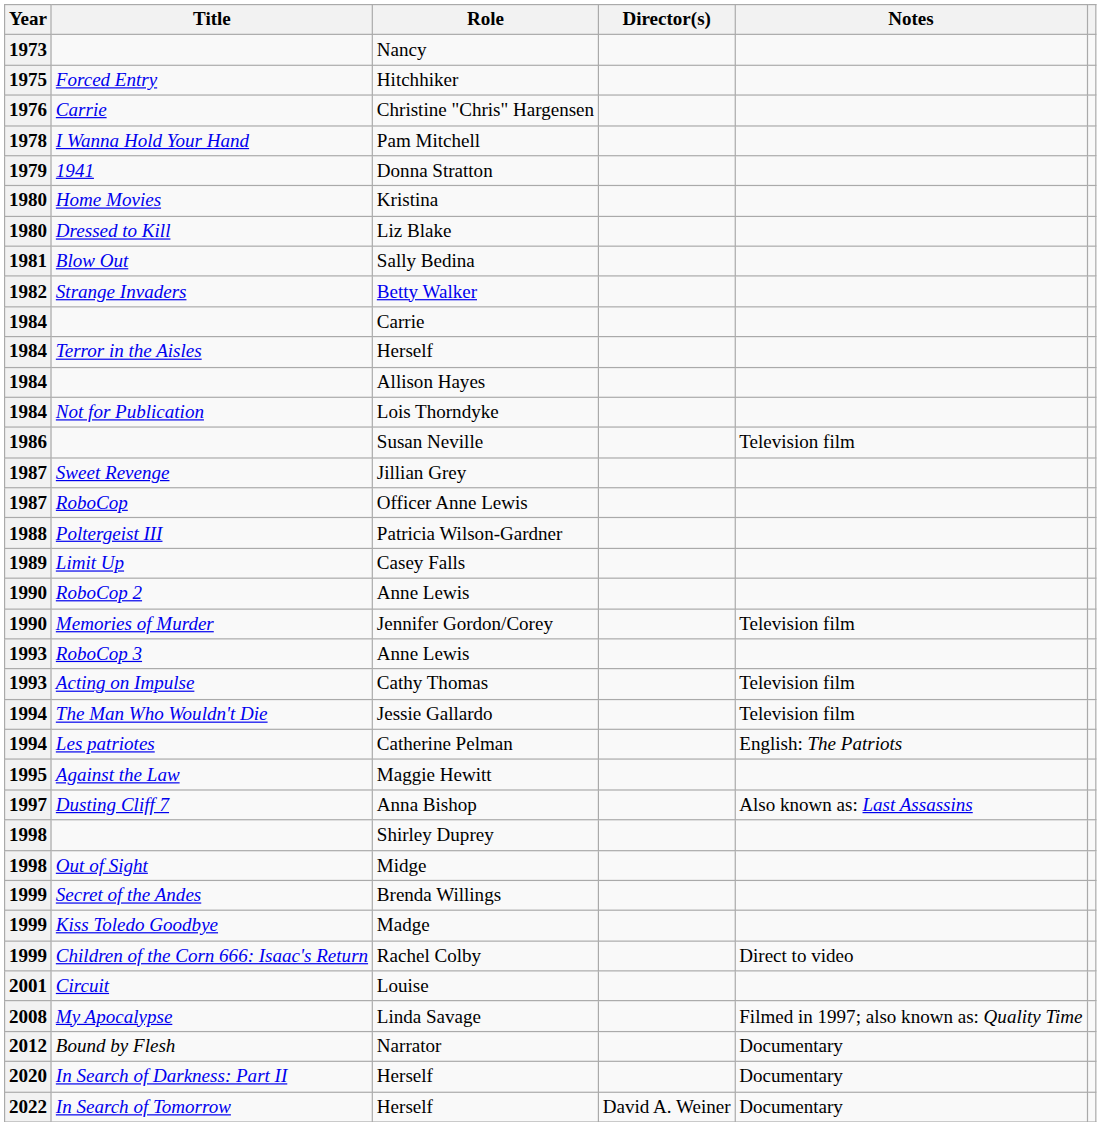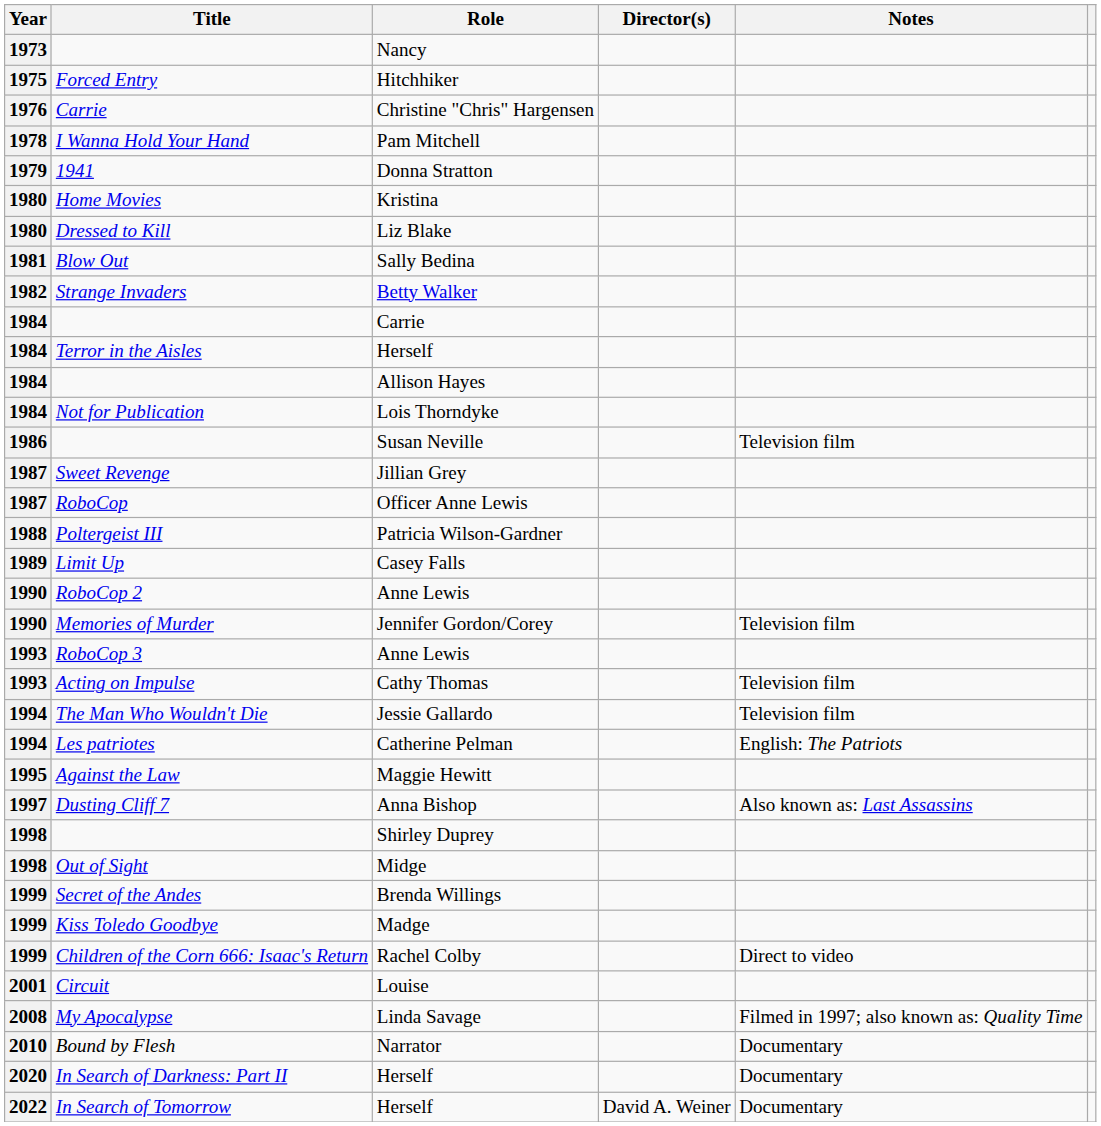Narrator | Year: 2012 -> 2010
